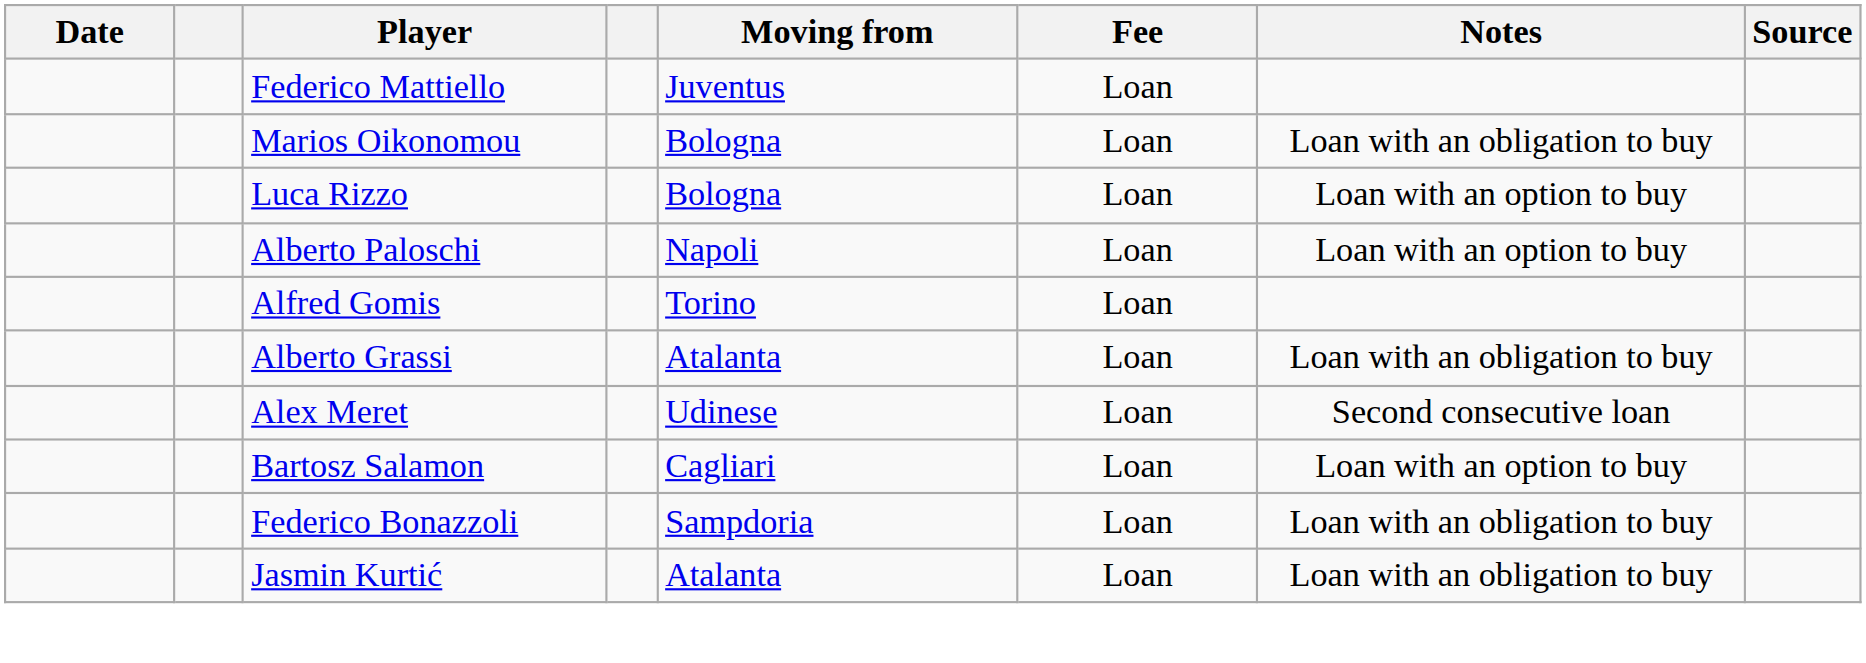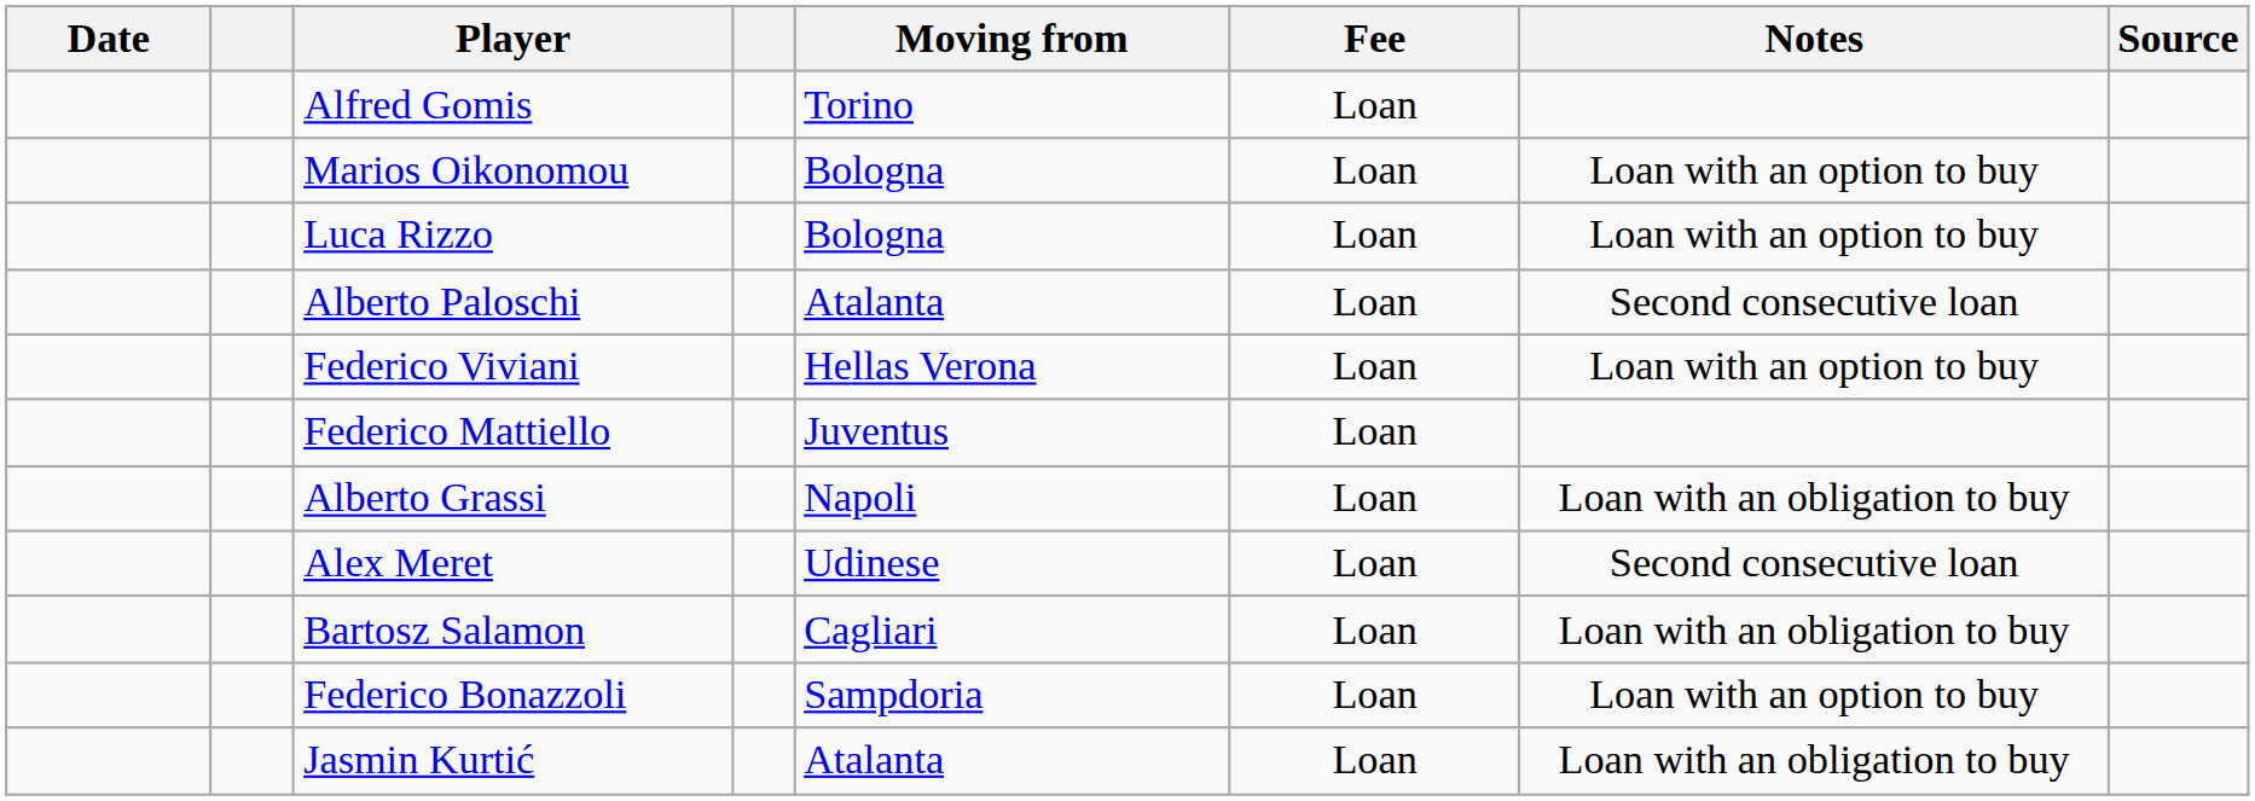rows swapped: Federico Mattiello <-> Alfred Gomis
Marios Oikonomou | Notes: Loan with an obligation to buy -> Loan with an option to buy
Alberto Paloschi | Moving from: Napoli -> Atalanta
Alberto Paloschi | Notes: Loan with an option to buy -> Second consecutive loan
+ row: Federico Viviani | Hellas Verona | Loan | Loan with an option to buy
Alberto Grassi | Moving from: Atalanta -> Napoli
Bartosz Salamon | Notes: Loan with an option to buy -> Loan with an obligation to buy
Federico Bonazzoli | Notes: Loan with an obligation to buy -> Loan with an option to buy
